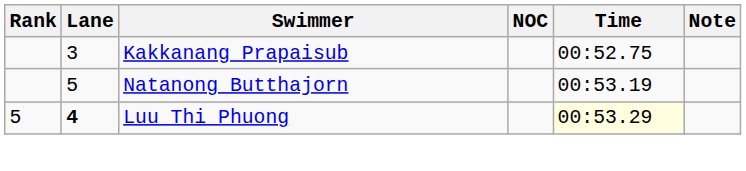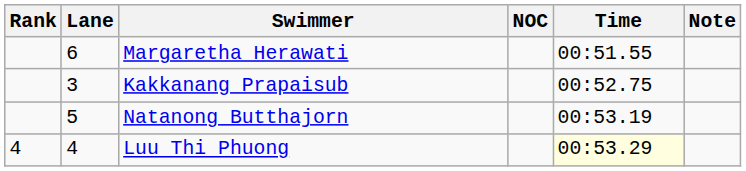+ row: 6 | Margaretha Herawati | 00:51.55
Luu Thi Phuong | Rank: 5 -> 4
Luu Thi Phuong | Lane: bold -> normal
